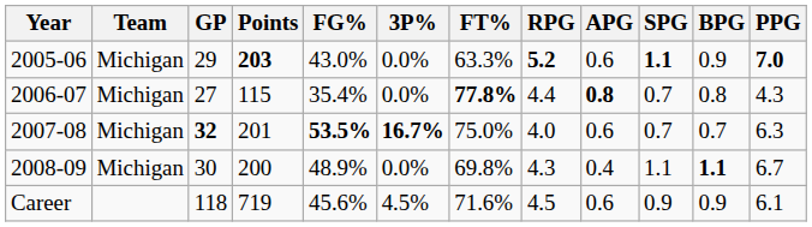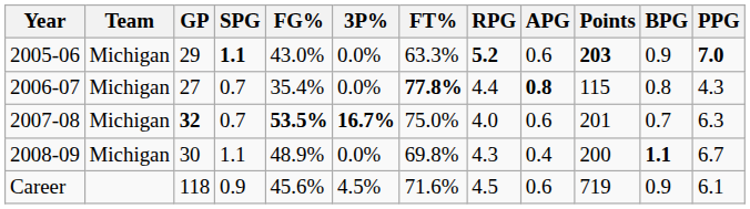columns swapped: Points <-> SPG
